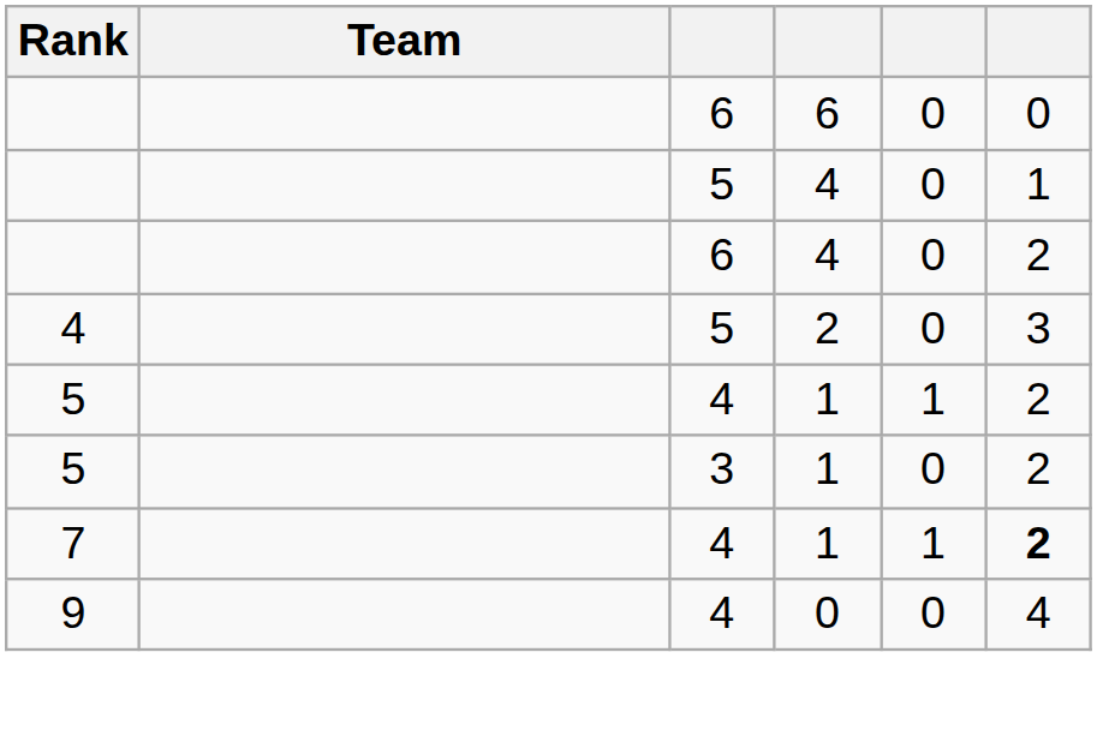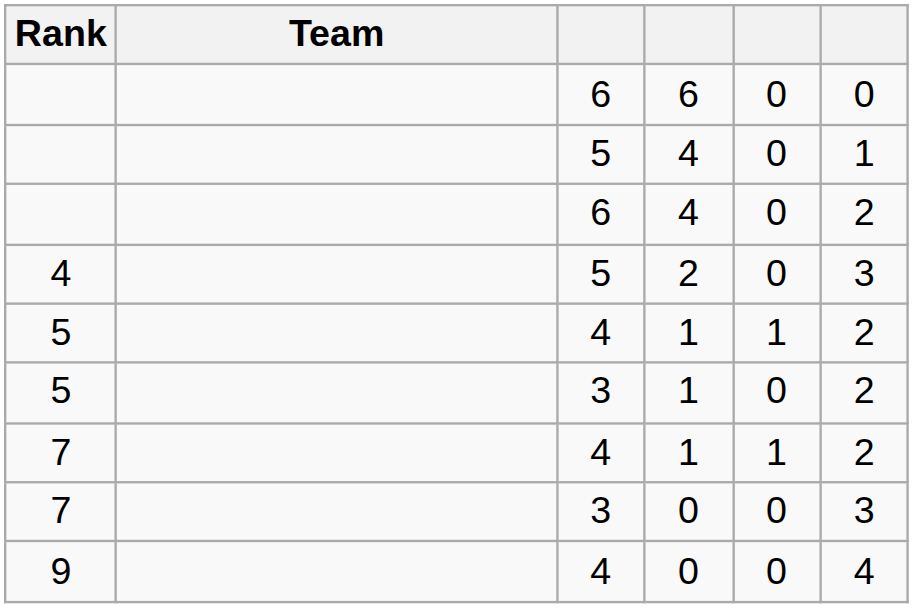7 / 4 | column 6: bold -> normal
+ row: 7 | 3 | 0 | 0 | 3
